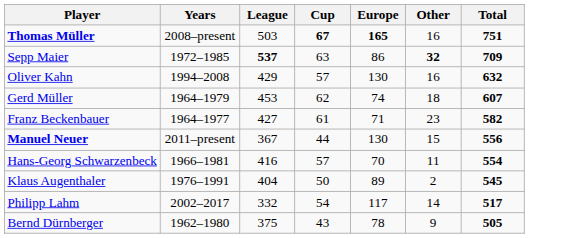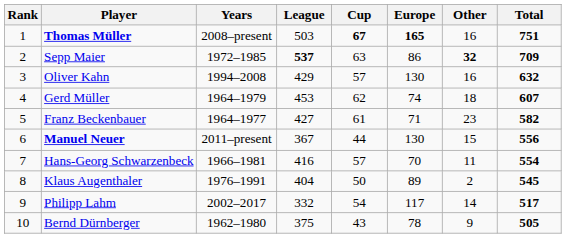+ column: Rank | 1 | 2 | 3 | 4 | 5 | 6 | 7 | 8 | 9 | 10
